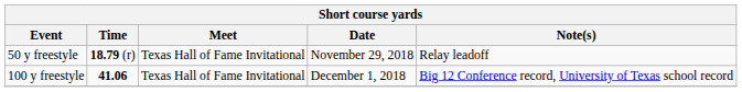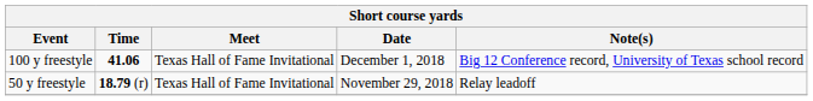rows swapped: 50 y freestyle <-> 100 y freestyle
